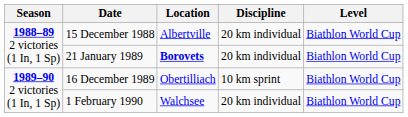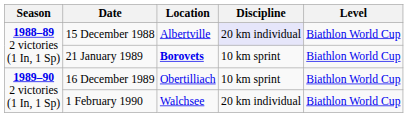15 December 1988 | Discipline: no background -> lavender background
21 January 1989 | Discipline: 20 km individual -> 10 km sprint
